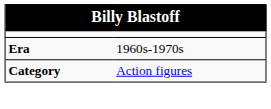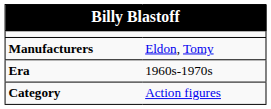+ row: Manufacturers | Eldon, Tomy
